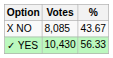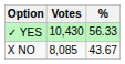rows swapped: ✓ YES <-> X NO
